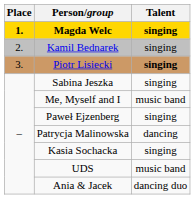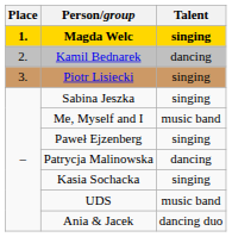Kamil Bednarek | Talent: singing -> dancing
Piotr Lisiecki | Talent: bold -> normal
